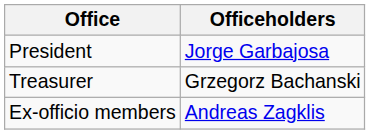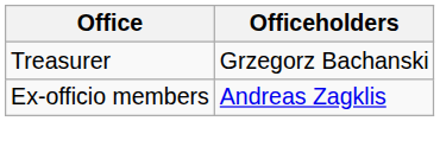- row: President | Jorge Garbajosa
